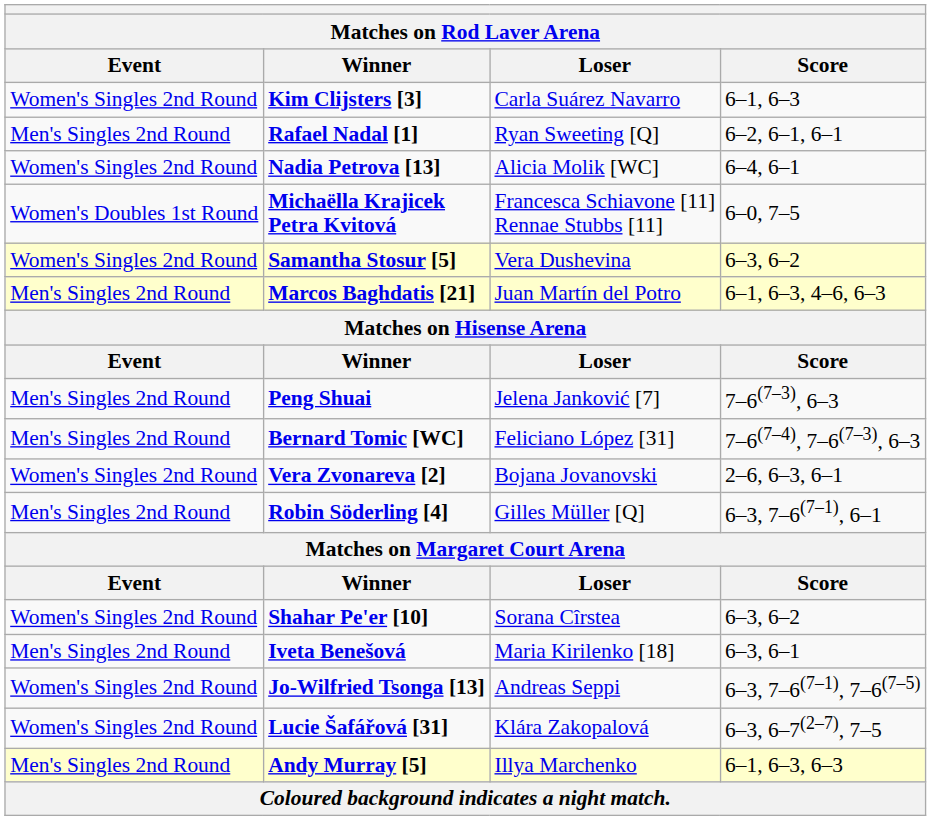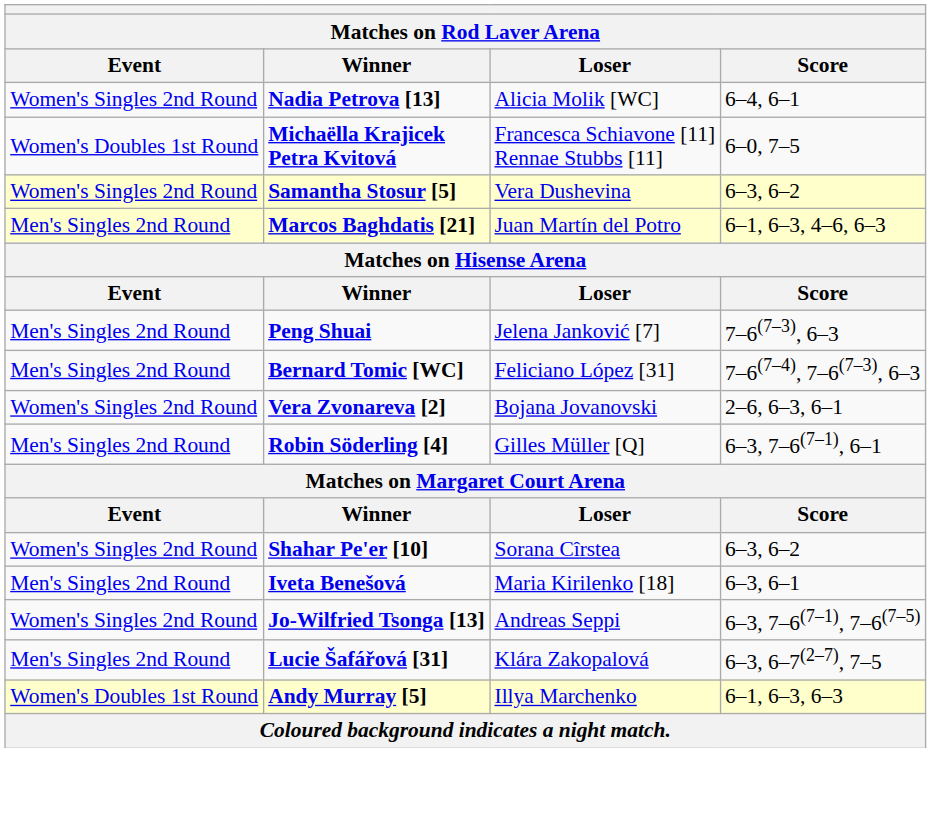- row: Women's Singles 2nd Round | Kim Clijsters [3] | Carla Suárez Navarro | 6–1, 6–3
- row: Men's Singles 2nd Round | Rafael Nadal [1] | Ryan Sweeting [Q] | 6–2, 6–1, 6–1
Lucie Šafářová [31] | Event: Women's Singles 2nd Round -> Men's Singles 2nd Round
Andy Murray [5] | Event: Men's Singles 2nd Round -> Women's Doubles 1st Round
